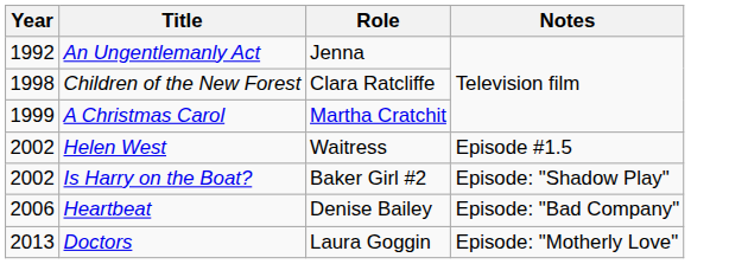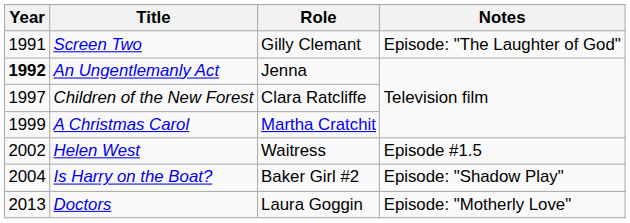+ row: 1991 | Screen Two | Gilly Clemant | Episode: "The Laughter of God"
An Ungentlemanly Act | Year: normal -> bold
Children of the New Forest | Year: 1998 -> 1997
Is Harry on the Boat? | Year: 2002 -> 2004
- row: 2006 | Heartbeat | Denise Bailey | Episode: "Bad Company"
